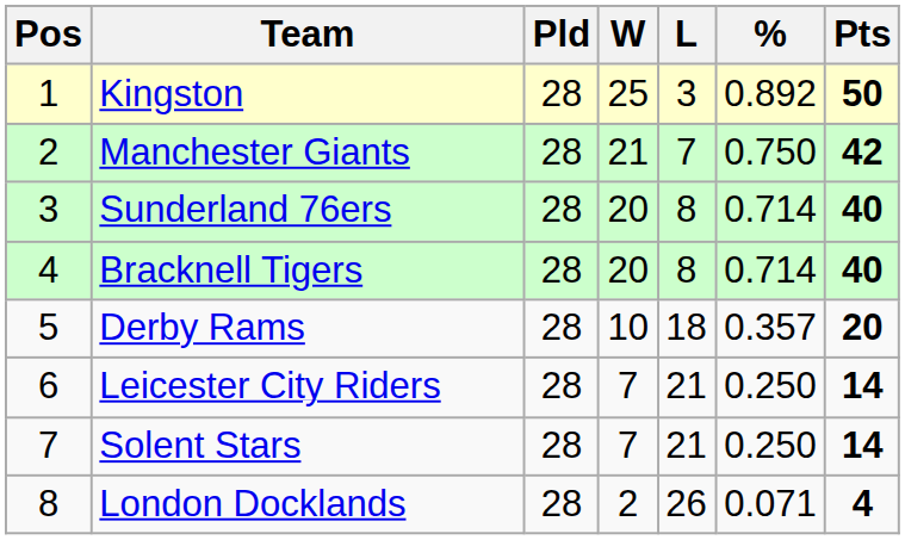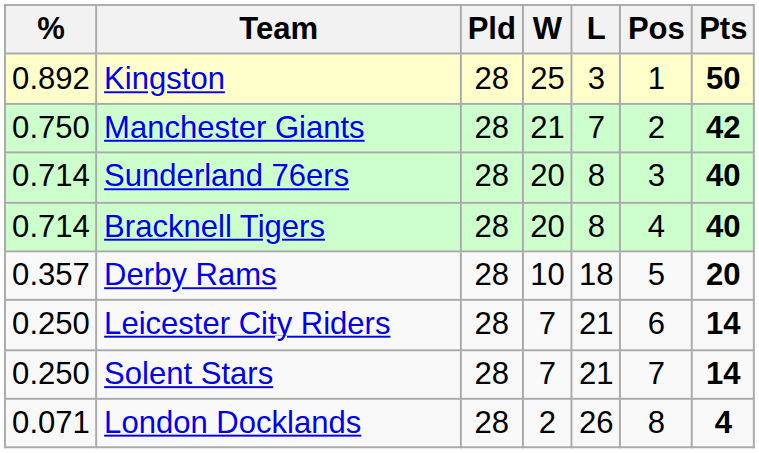columns swapped: Pos <-> %
